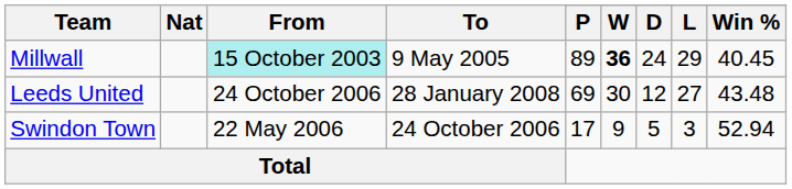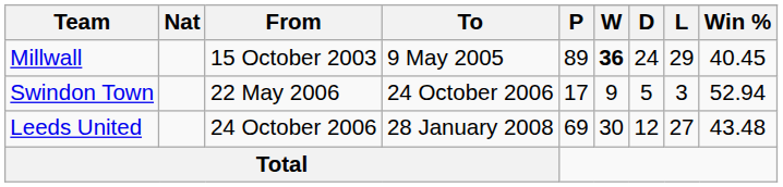Millwall | From: paleturquoise background -> no background
rows swapped: Swindon Town <-> Leeds United
